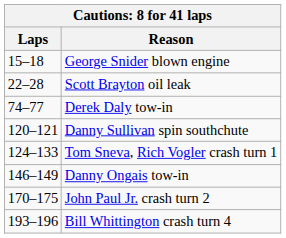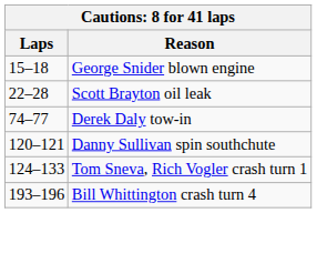- row: 146–149 | Danny Ongais tow-in
- row: 170–175 | John Paul Jr. crash turn 2
